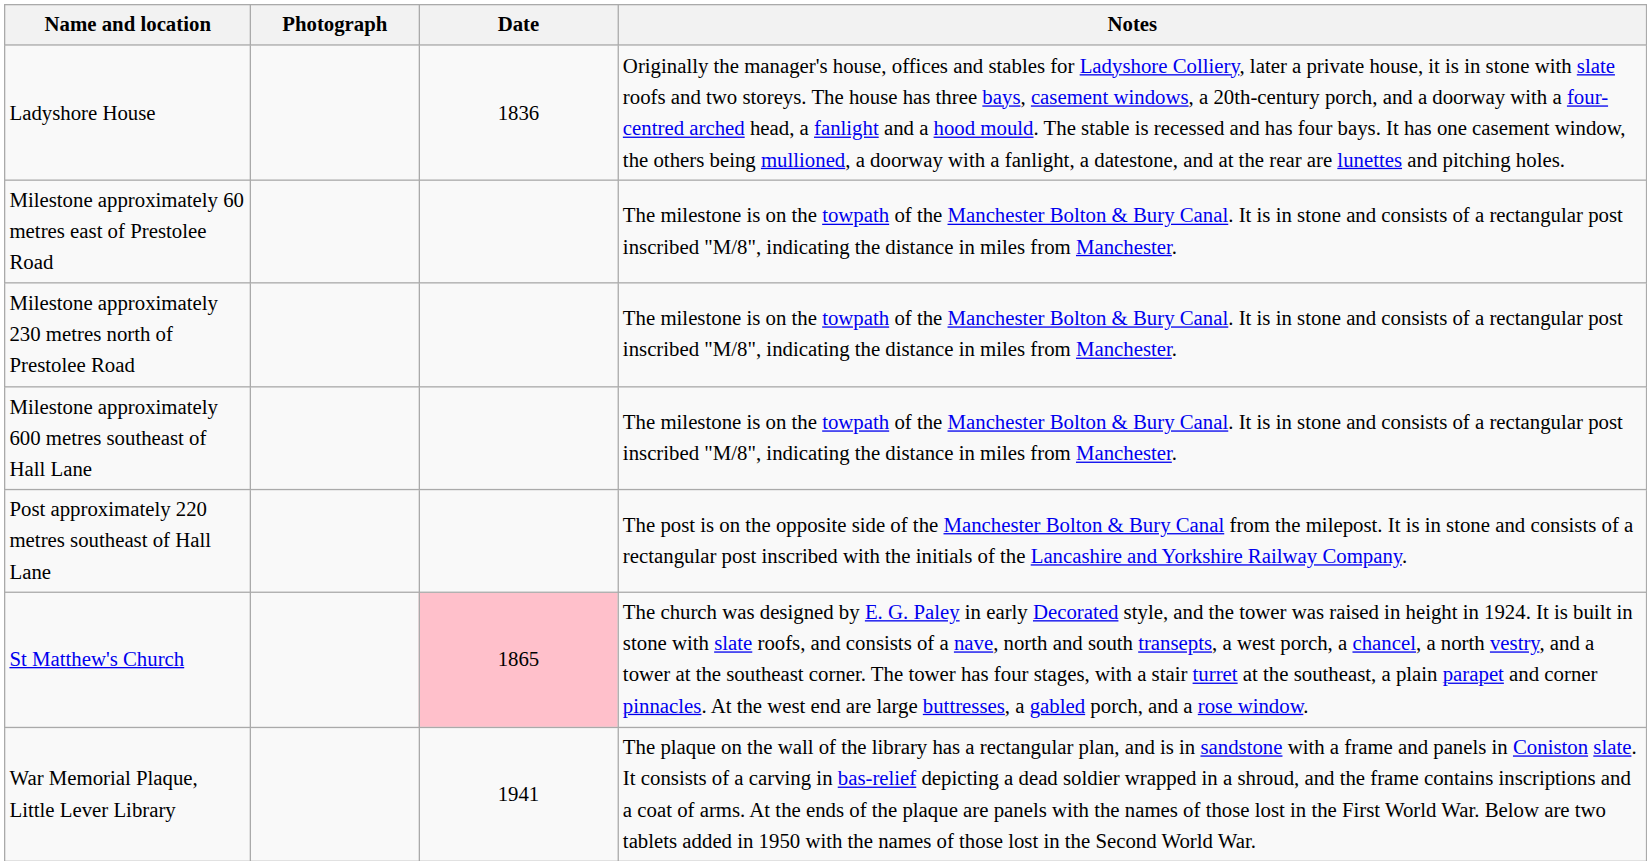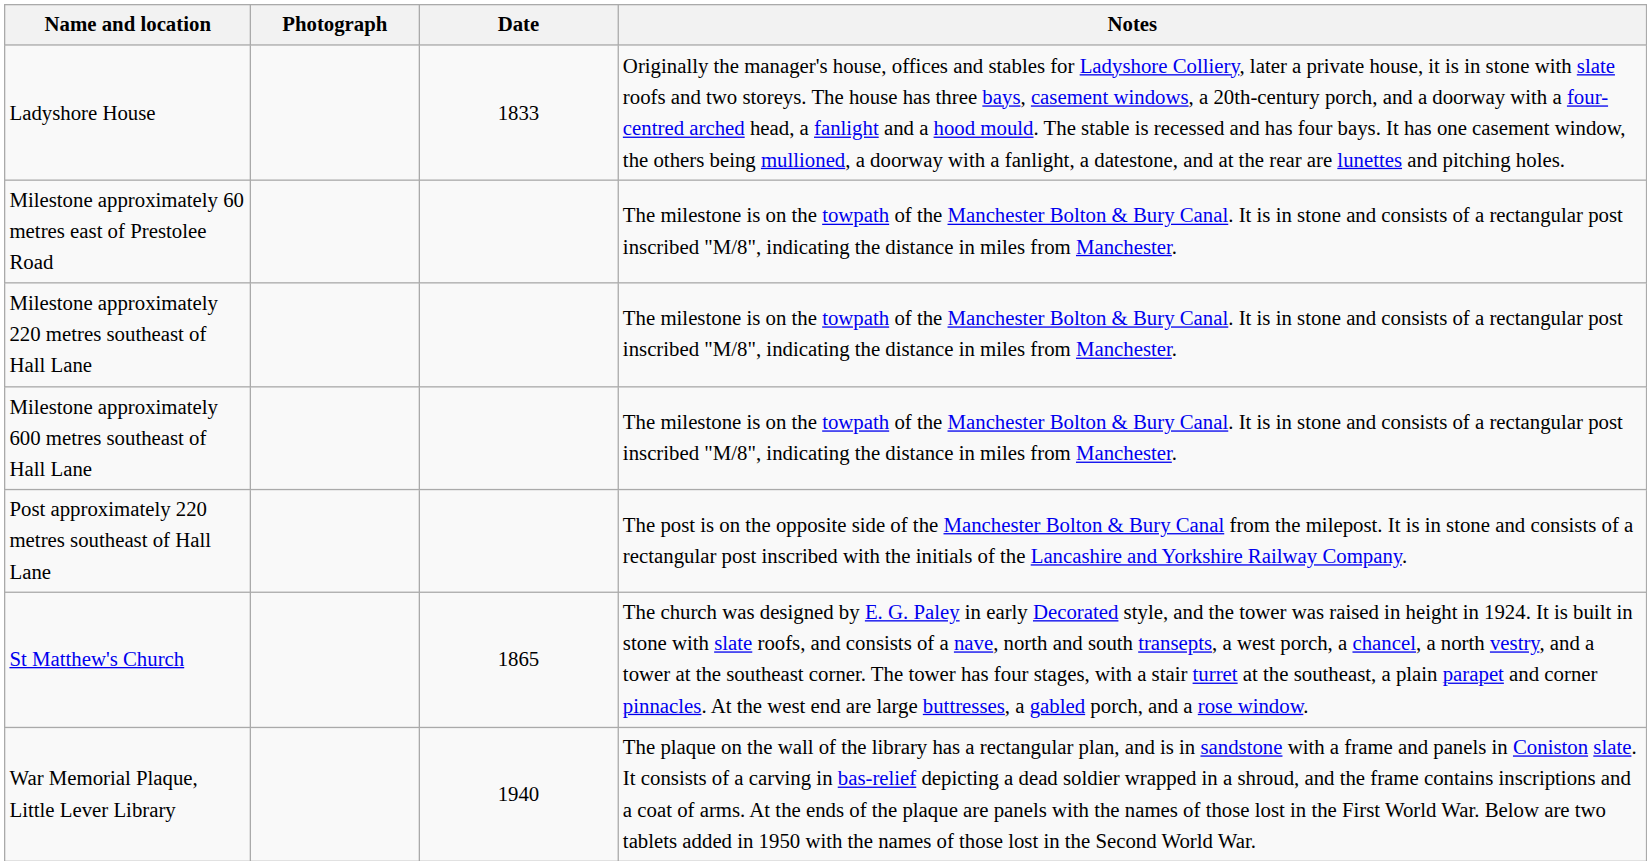Ladyshore House | Date: 1836 -> 1833
+ row: Milestone approximately 220 metres southeast of Hall Lane | The milestone is on the towpath of the Manchester Bolton & Bury Canal. It is in stone and consists of a rectangular post inscribed "M/8", indicating the distance in miles from Manchester.
- row: Milestone approximately 230 metres north of Prestolee Road | The milestone is on the towpath of the Manchester Bolton & Bury Canal. It is in stone and consists of a rectangular post inscribed "M/8", indicating the distance in miles from Manchester.
St Matthew's Church | Date: pink background -> no background
War Memorial Plaque, Little Lever Library | Date: 1941 -> 1940
